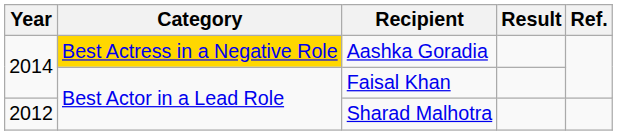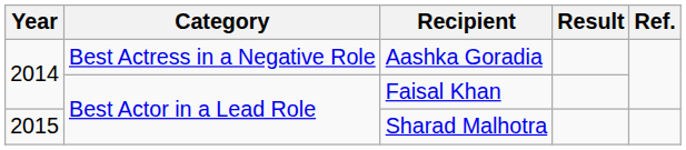Aashka Goradia | Category: gold background -> no background
Sharad Malhotra | Year: 2012 -> 2015
